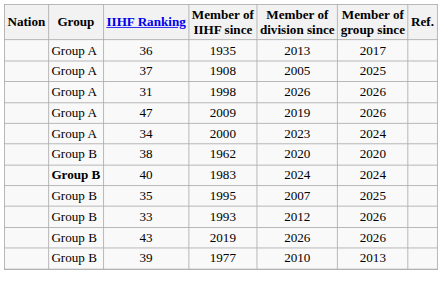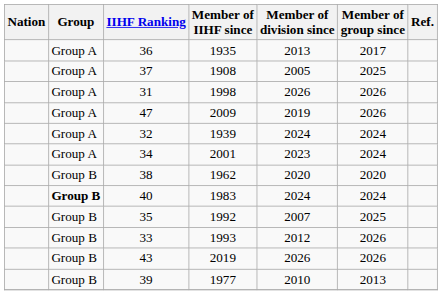+ row: Group A | 32 | 1939 | 2024 | 2024
34 | Member of IIHF since: 2000 -> 2001
35 | Member of IIHF since: 1995 -> 1992
